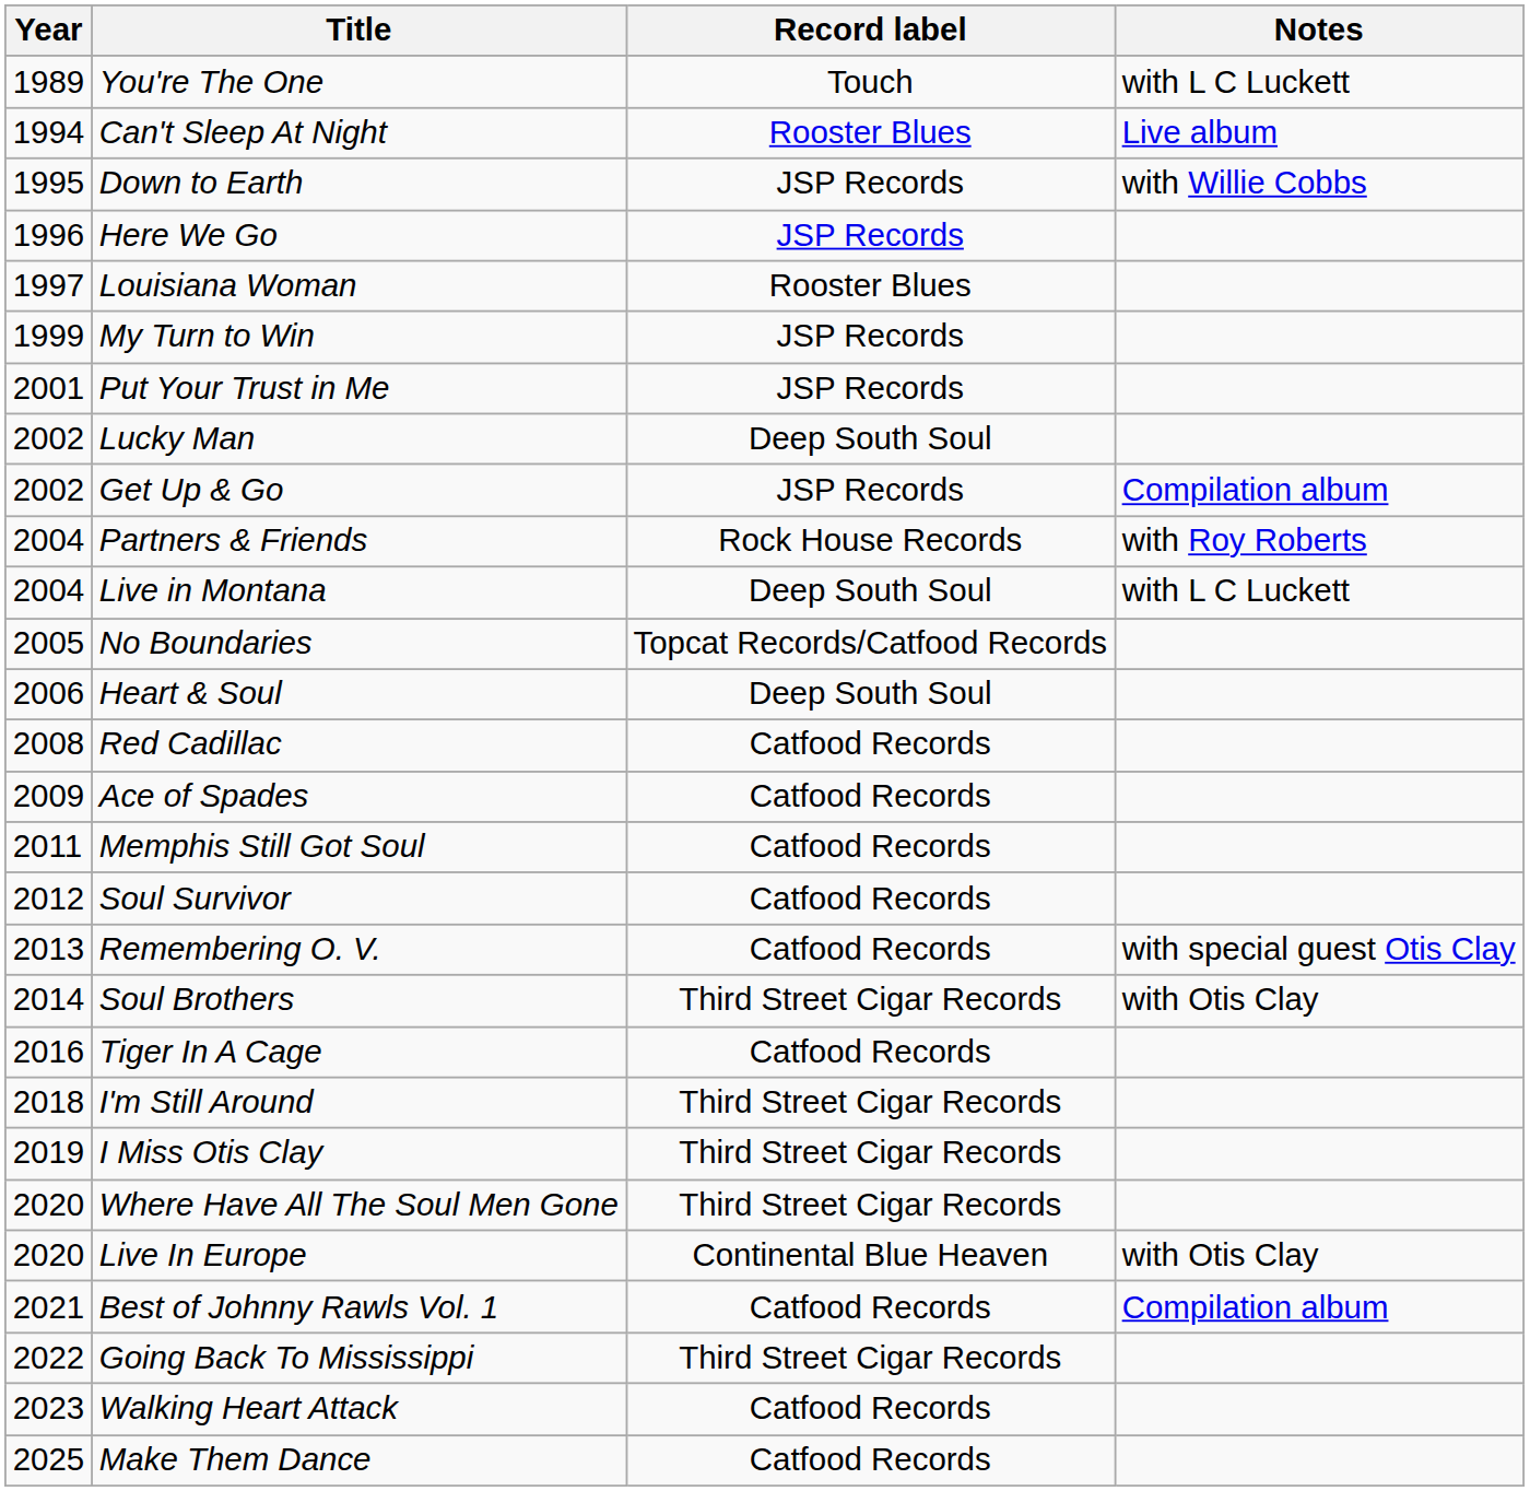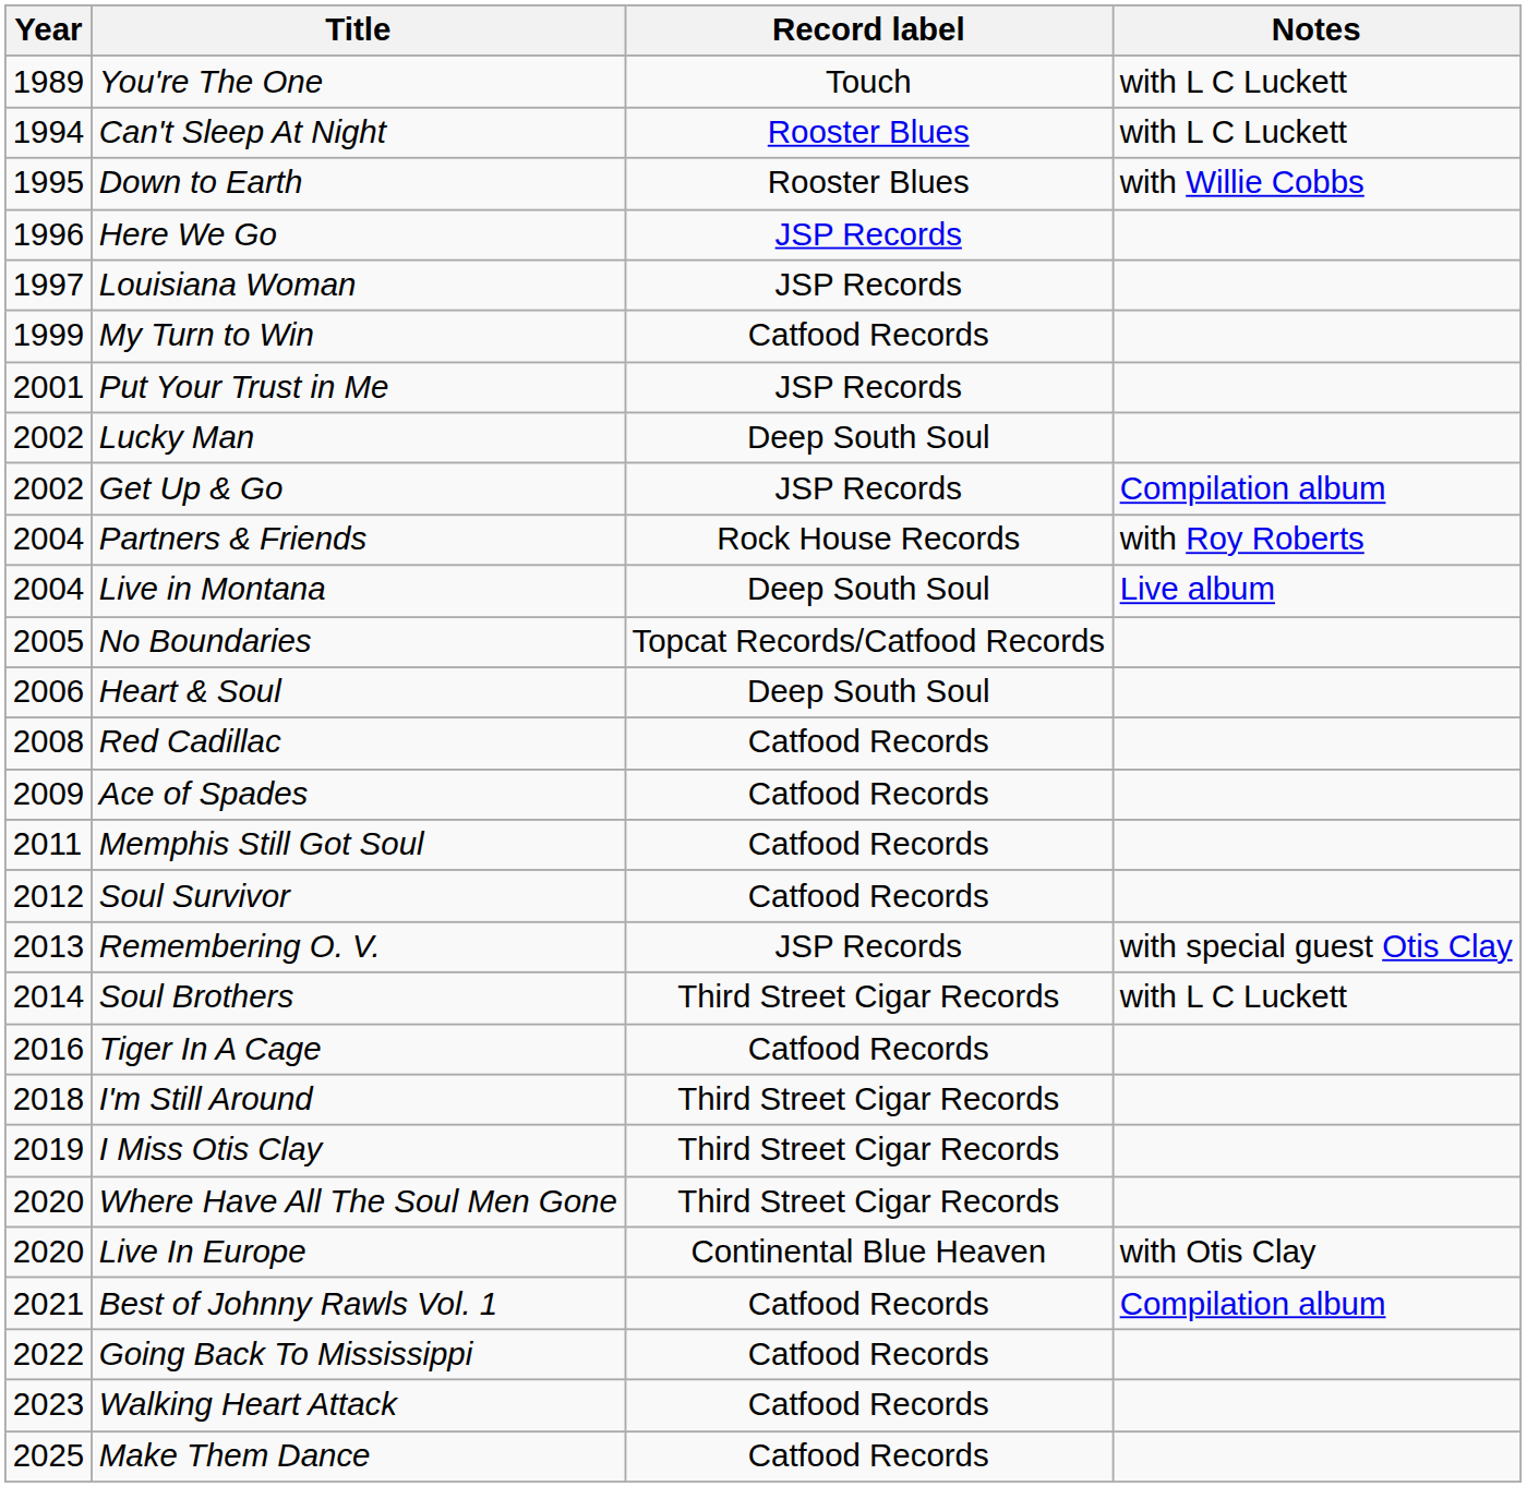Can't Sleep At Night | Notes: Live album -> with L C Luckett
Down to Earth | Record label: JSP Records -> Rooster Blues
Louisiana Woman | Record label: Rooster Blues -> JSP Records
My Turn to Win | Record label: JSP Records -> Catfood Records
Live in Montana | Notes: with L C Luckett -> Live album
Remembering O. V. | Record label: Catfood Records -> JSP Records
Soul Brothers | Notes: with Otis Clay -> with L C Luckett
Going Back To Mississippi | Record label: Third Street Cigar Records -> Catfood Records
